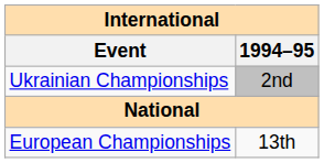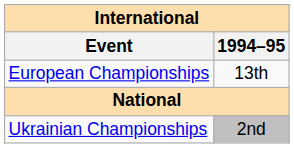rows swapped: European Championships <-> Ukrainian Championships
